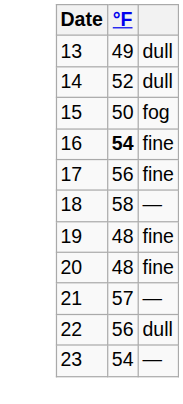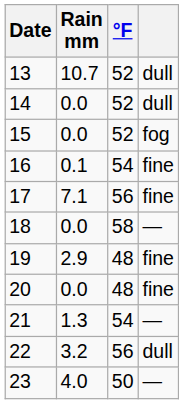+ column: Rain mm | 10.7 | 0.0 | 0.0 | 0.1 | 7.1 | 0.0 | 2.9 | 0.0 | 1.3 | 3.2 | 4.0
13 | °F: 49 -> 52
15 | °F: 50 -> 52
16 | °F: bold -> normal
21 | °F: 57 -> 54
23 | °F: 54 -> 50
